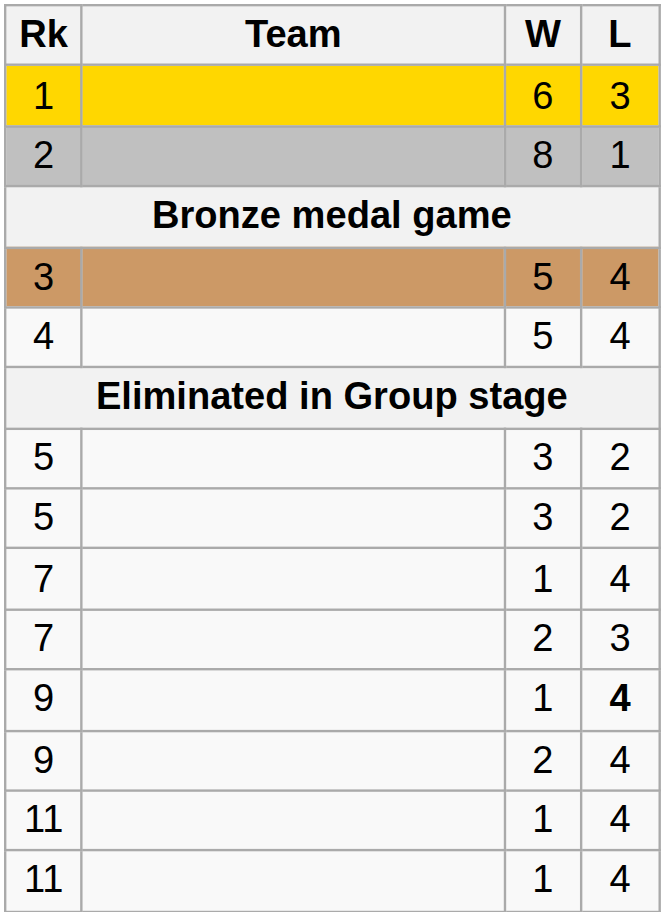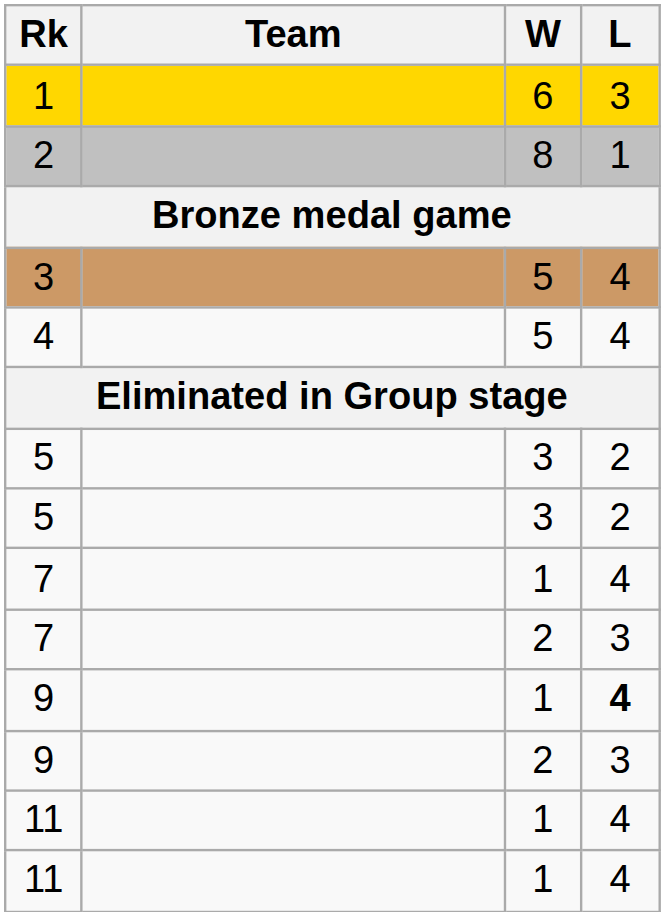9 / 2 | L: 4 -> 3
